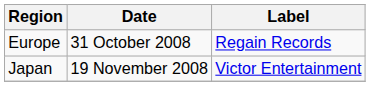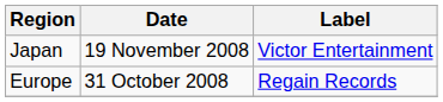rows swapped: Europe <-> Japan
